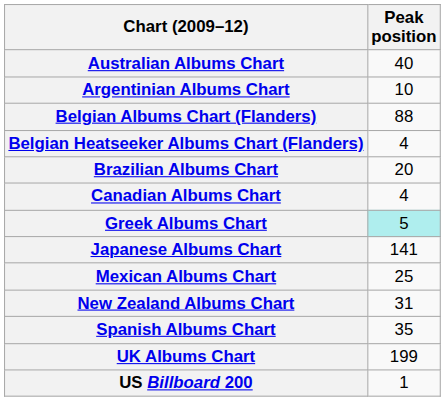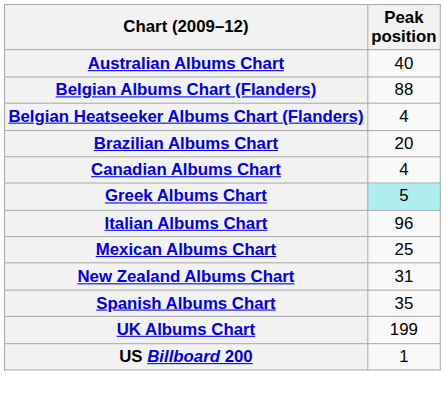- row: Argentinian Albums Chart | 10
+ row: Italian Albums Chart | 96
- row: Japanese Albums Chart | 141
